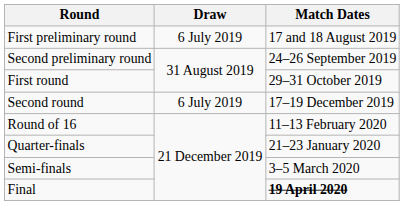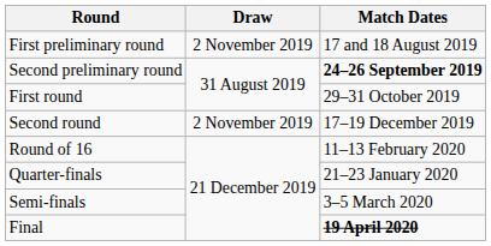First preliminary round | Draw: 6 July 2019 -> 2 November 2019
Second preliminary round | Match Dates: normal -> bold
Second round | Draw: 6 July 2019 -> 2 November 2019
